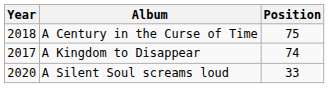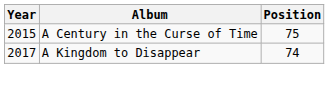A Century in the Curse of Time | Year: 2018 -> 2015
- row: 2020 | A Silent Soul screams loud | 33
